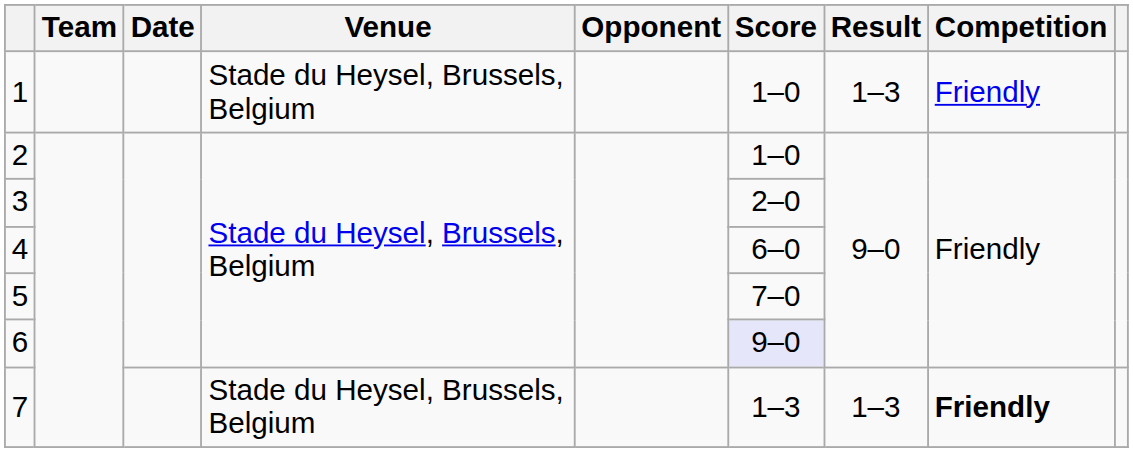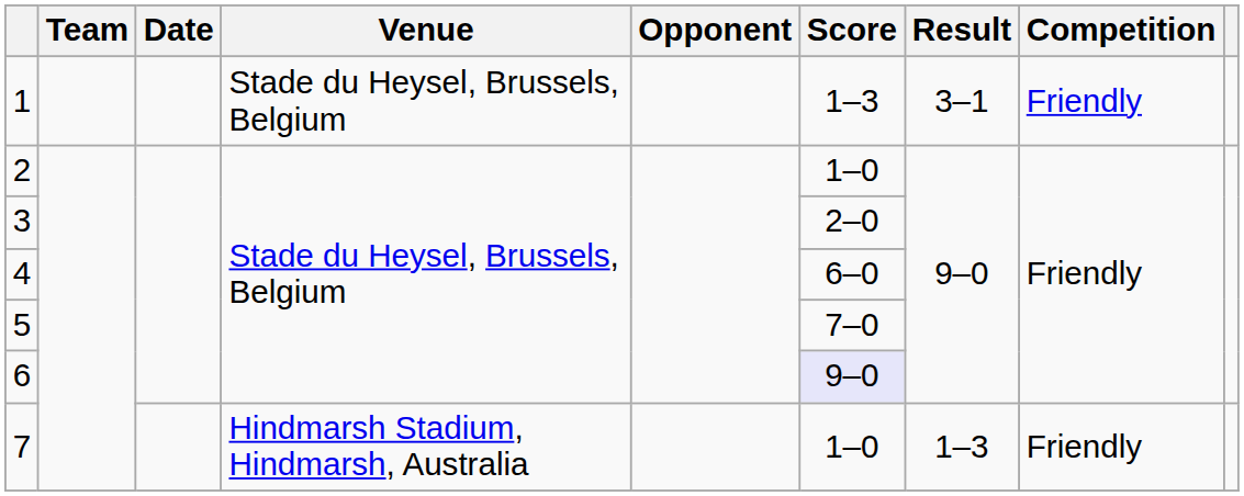1 | Score: 1–0 -> 1–3
1 | Result: 1–3 -> 3–1
7 | Venue: Stade du Heysel, Brussels, Belgium -> Hindmarsh Stadium, Hindmarsh, Australia
7 | Score: 1–3 -> 1–0
7 | Competition: bold -> normal
